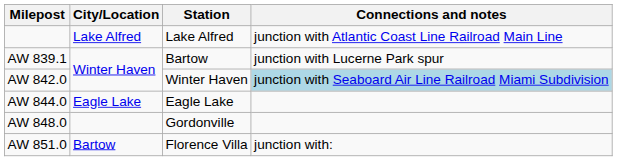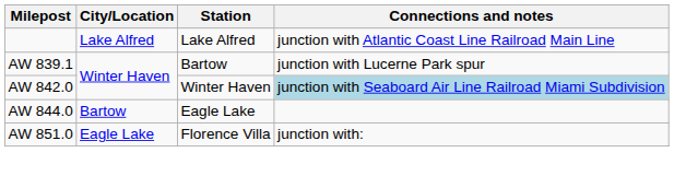AW 844.0 | City/Location: Eagle Lake -> Bartow
- row: AW 848.0 | Gordonville
AW 851.0 | City/Location: Bartow -> Eagle Lake
